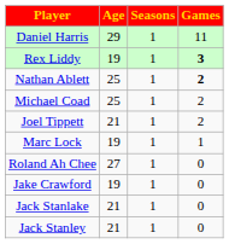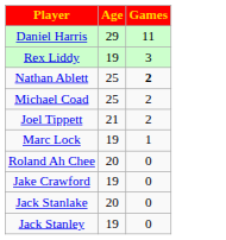- column: Seasons | 1 | 1 | 1 | 1 | 1 | 1 | 1 | 1 | 1 | 1
Rex Liddy | Games: bold -> normal
Roland Ah Chee | Age: 27 -> 20
Jack Stanlake | Age: 21 -> 20
Jack Stanley | Age: 21 -> 19
